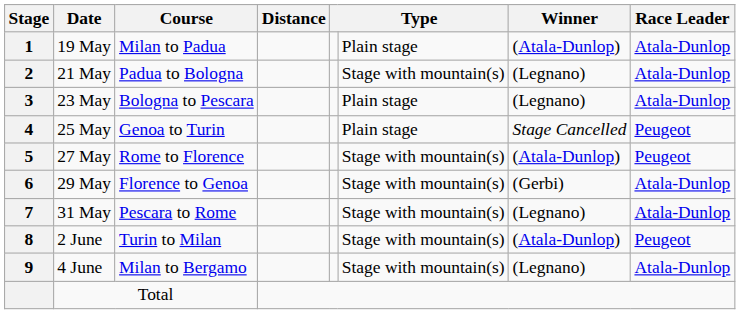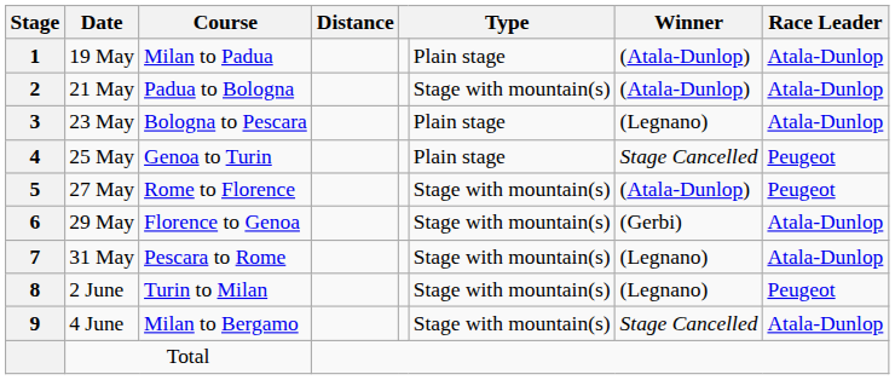21 May | Winner: (Legnano) -> (Atala-Dunlop)
2 June | Winner: (Atala-Dunlop) -> (Legnano)
4 June | Winner: (Legnano) -> Stage Cancelled
